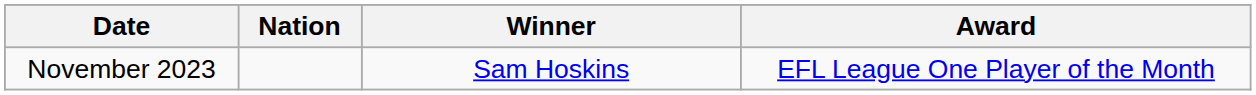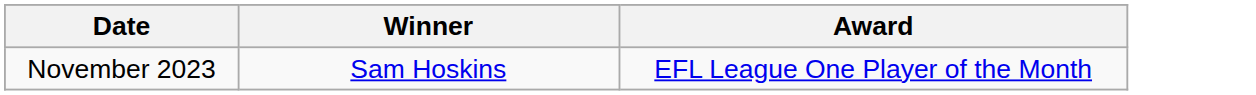- column: Nation
